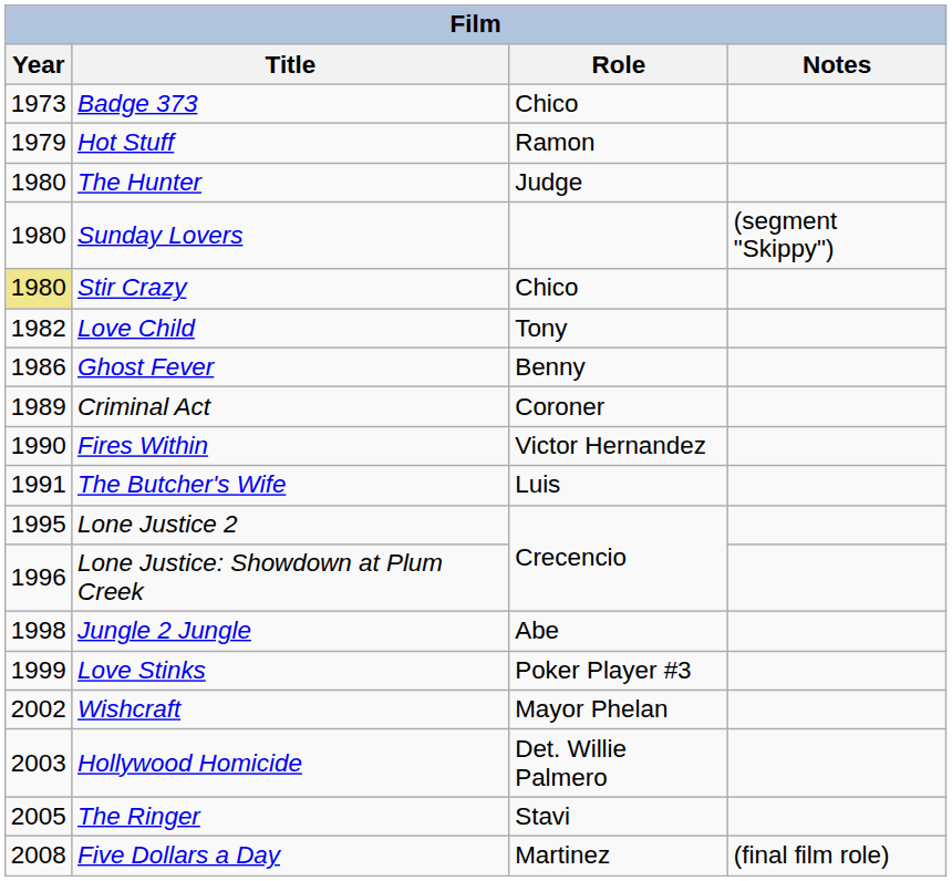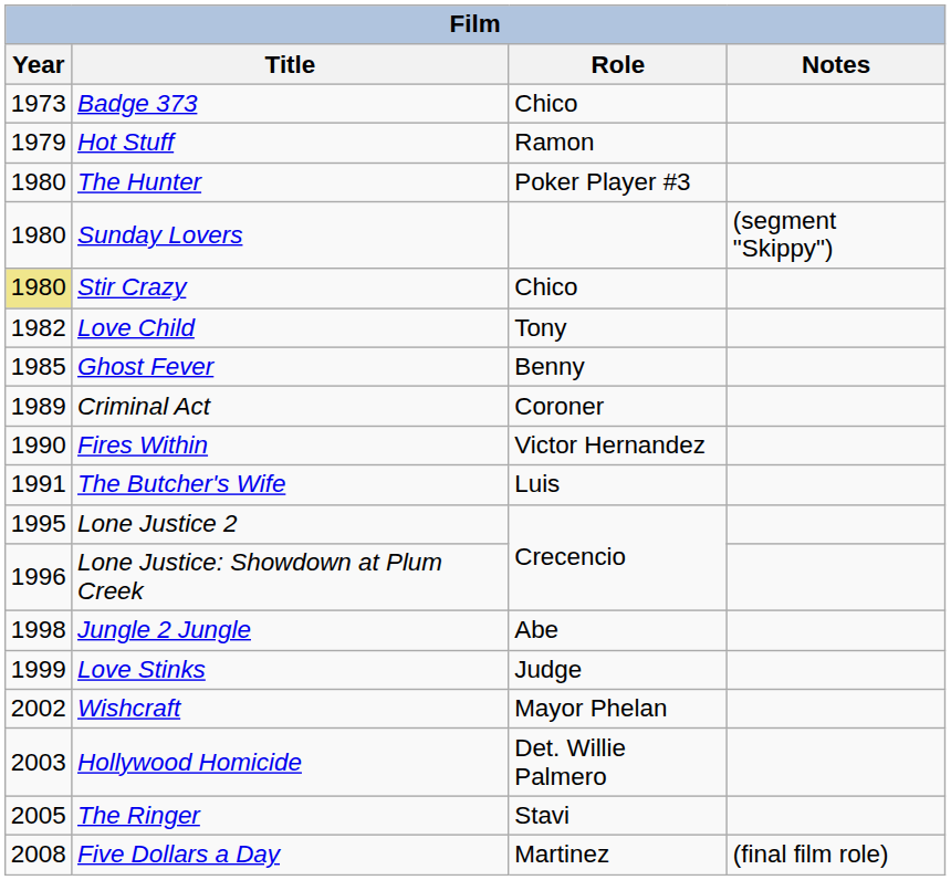The Hunter | Role: Judge -> Poker Player #3
Ghost Fever | Year: 1986 -> 1985
Love Stinks | Role: Poker Player #3 -> Judge
